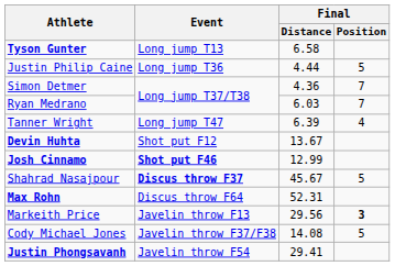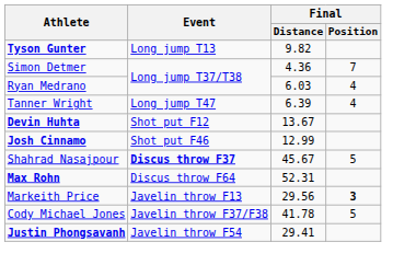Tyson Gunter | Final / Distance: 6.58 -> 9.82
- row: Justin Philip Caine | Long jump T36 | 4.44 | 5
Ryan Medrano | Final / Position: 7 -> 4
Josh Cinnamo | Event: bold -> normal
Cody Michael Jones | Final / Distance: 14.08 -> 41.78
